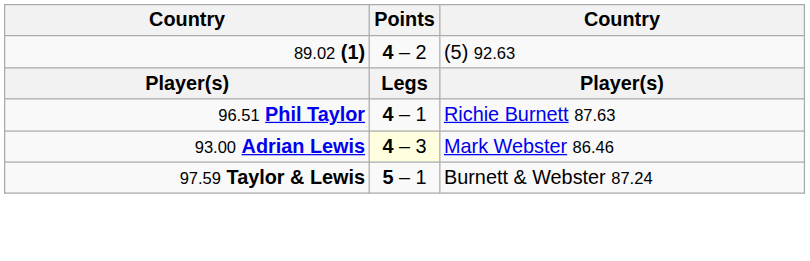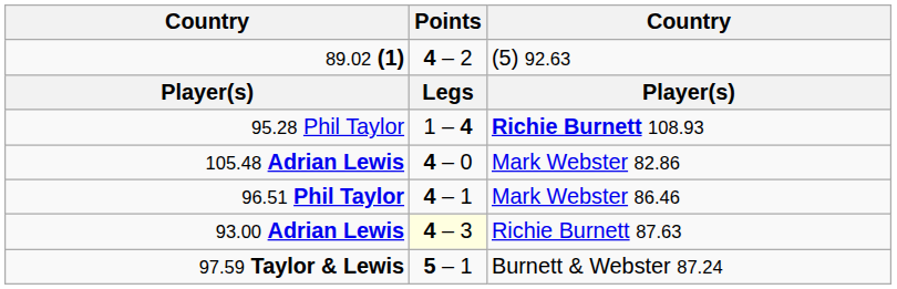+ row: 95.28 Phil Taylor | 1 – 4 | Richie Burnett 108.93
+ row: 105.48 Adrian Lewis | 4 – 0 | Mark Webster 82.86
96.51 Phil Taylor | column 3: Richie Burnett 87.63 -> Mark Webster 86.46
93.00 Adrian Lewis | column 3: Mark Webster 86.46 -> Richie Burnett 87.63
